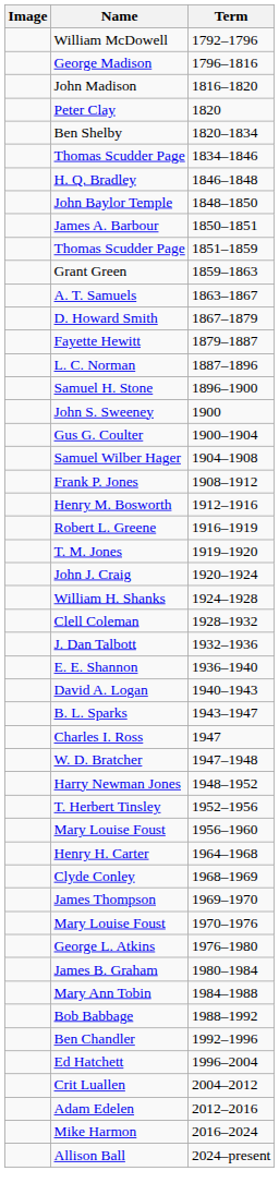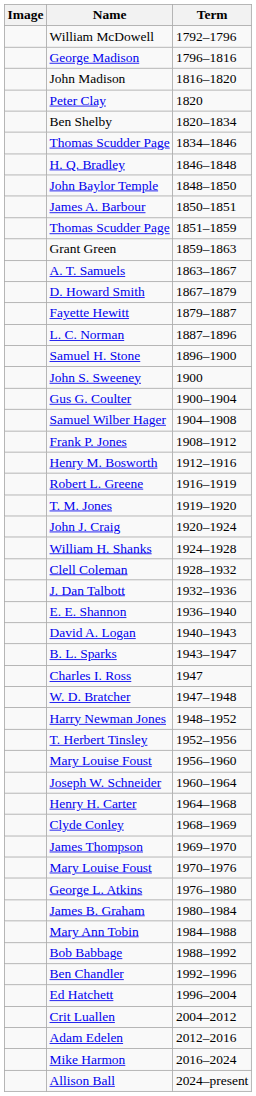+ row: Joseph W. Schneider | 1960–1964
